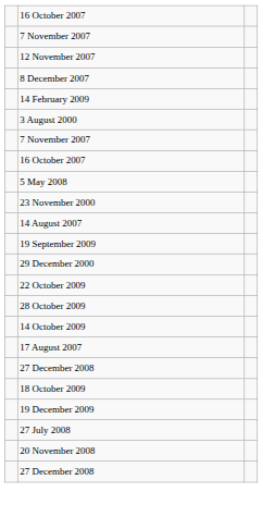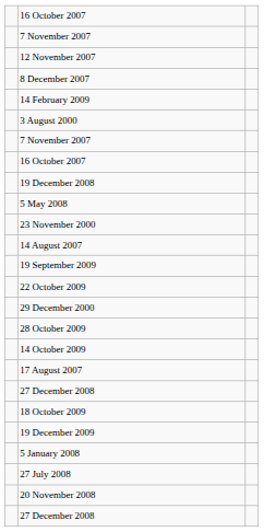+ row: 19 December 2008
rows swapped: 29 December 2000 <-> 22 October 2009
+ row: 5 January 2008
